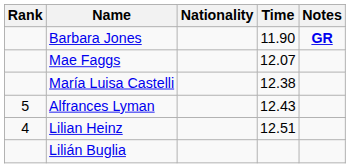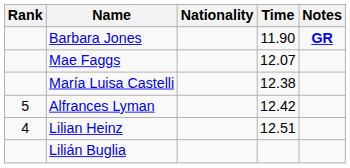Alfrances Lyman | Time: 12.43 -> 12.42
